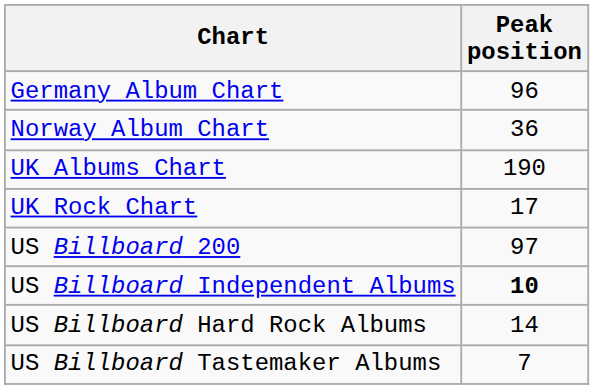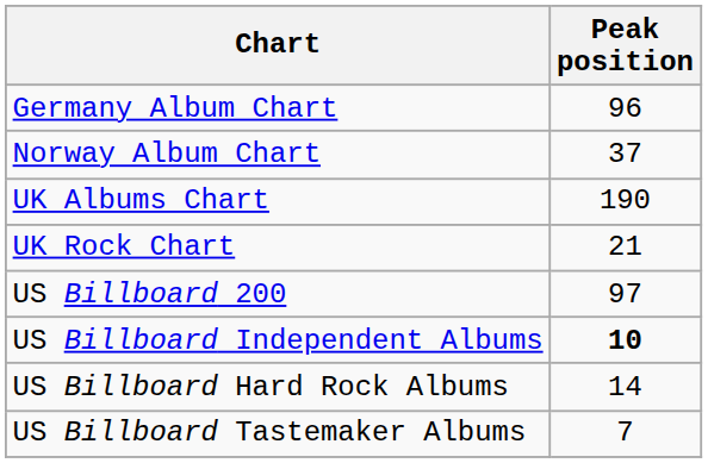Norway Album Chart | Peak position: 36 -> 37
UK Rock Chart | Peak position: 17 -> 21
